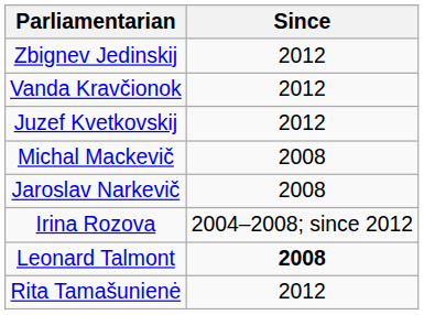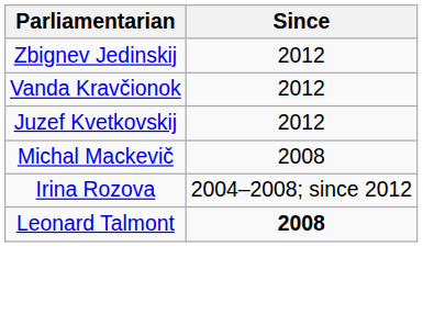- row: Jaroslav Narkevič | 2008
- row: Rita Tamašunienė | 2012
